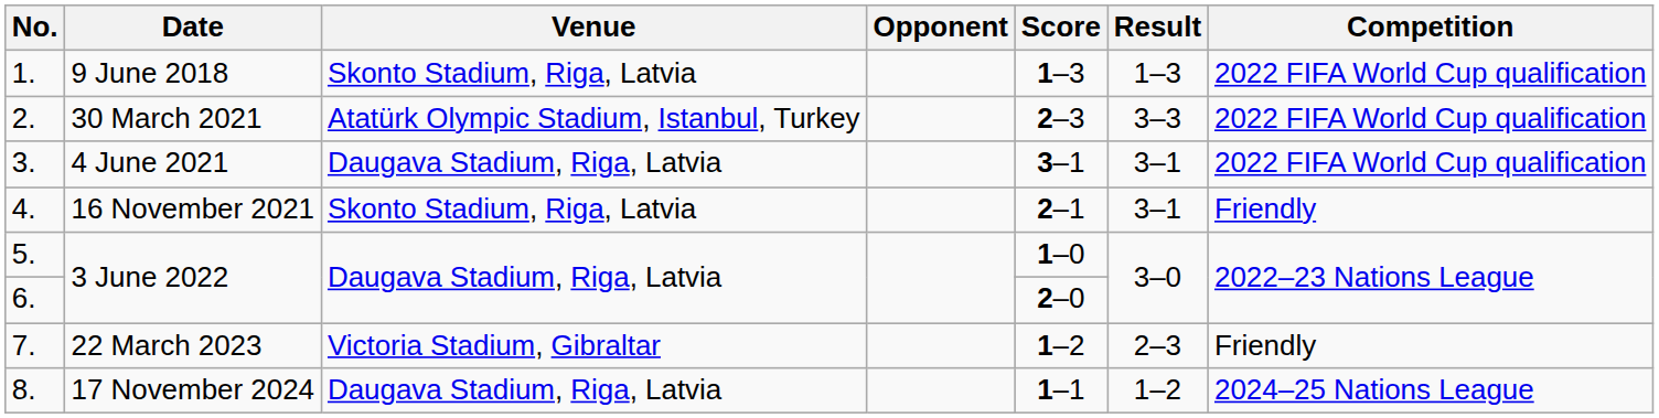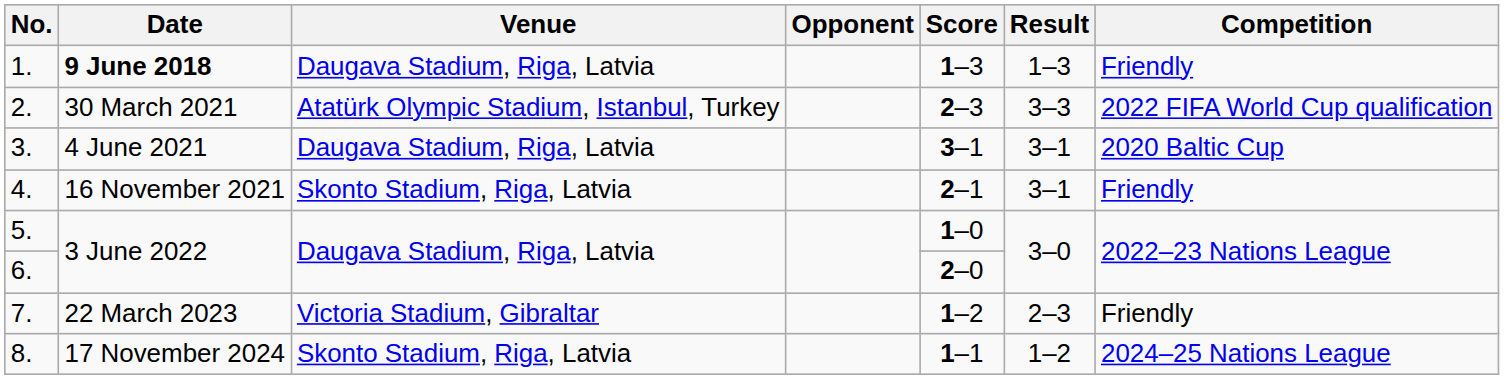1. | Date: normal -> bold
1. | Venue: Skonto Stadium, Riga, Latvia -> Daugava Stadium, Riga, Latvia
1. | Competition: 2022 FIFA World Cup qualification -> Friendly
3. | Competition: 2022 FIFA World Cup qualification -> 2020 Baltic Cup
8. | Venue: Daugava Stadium, Riga, Latvia -> Skonto Stadium, Riga, Latvia
